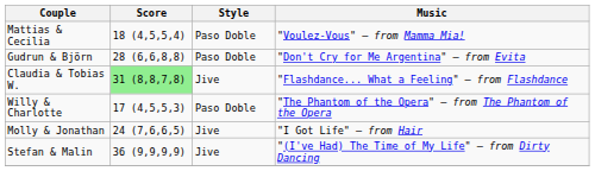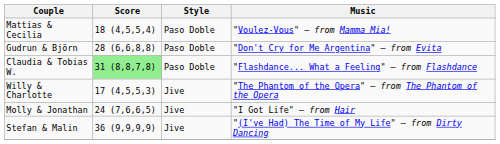Claudia & Tobias W. | Style: Jive -> Paso Doble
Willy & Charlotte | Style: Paso Doble -> Jive
